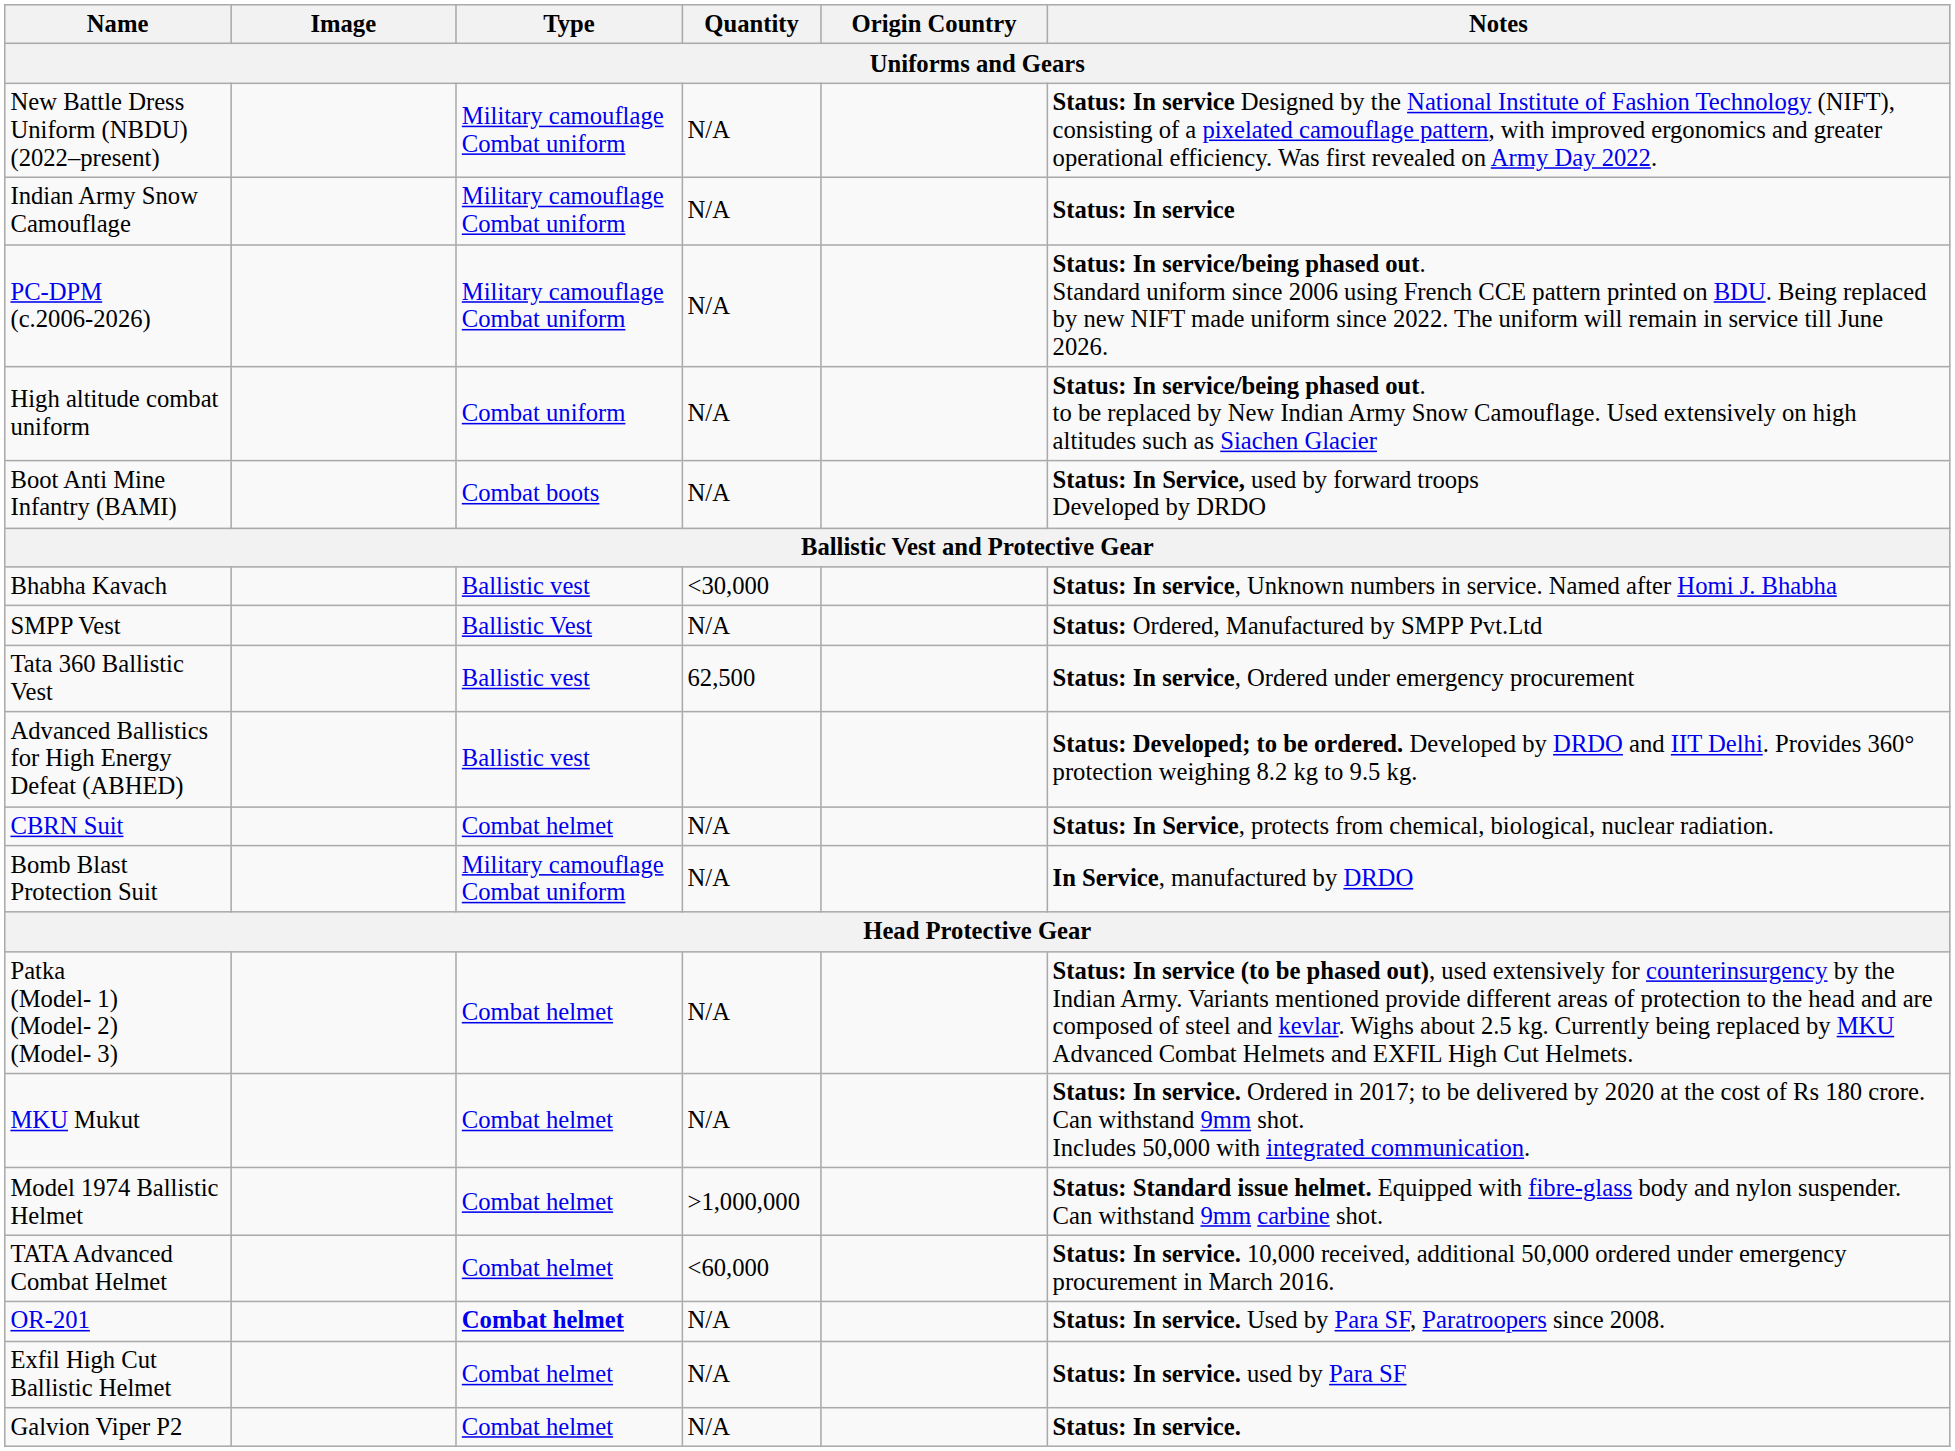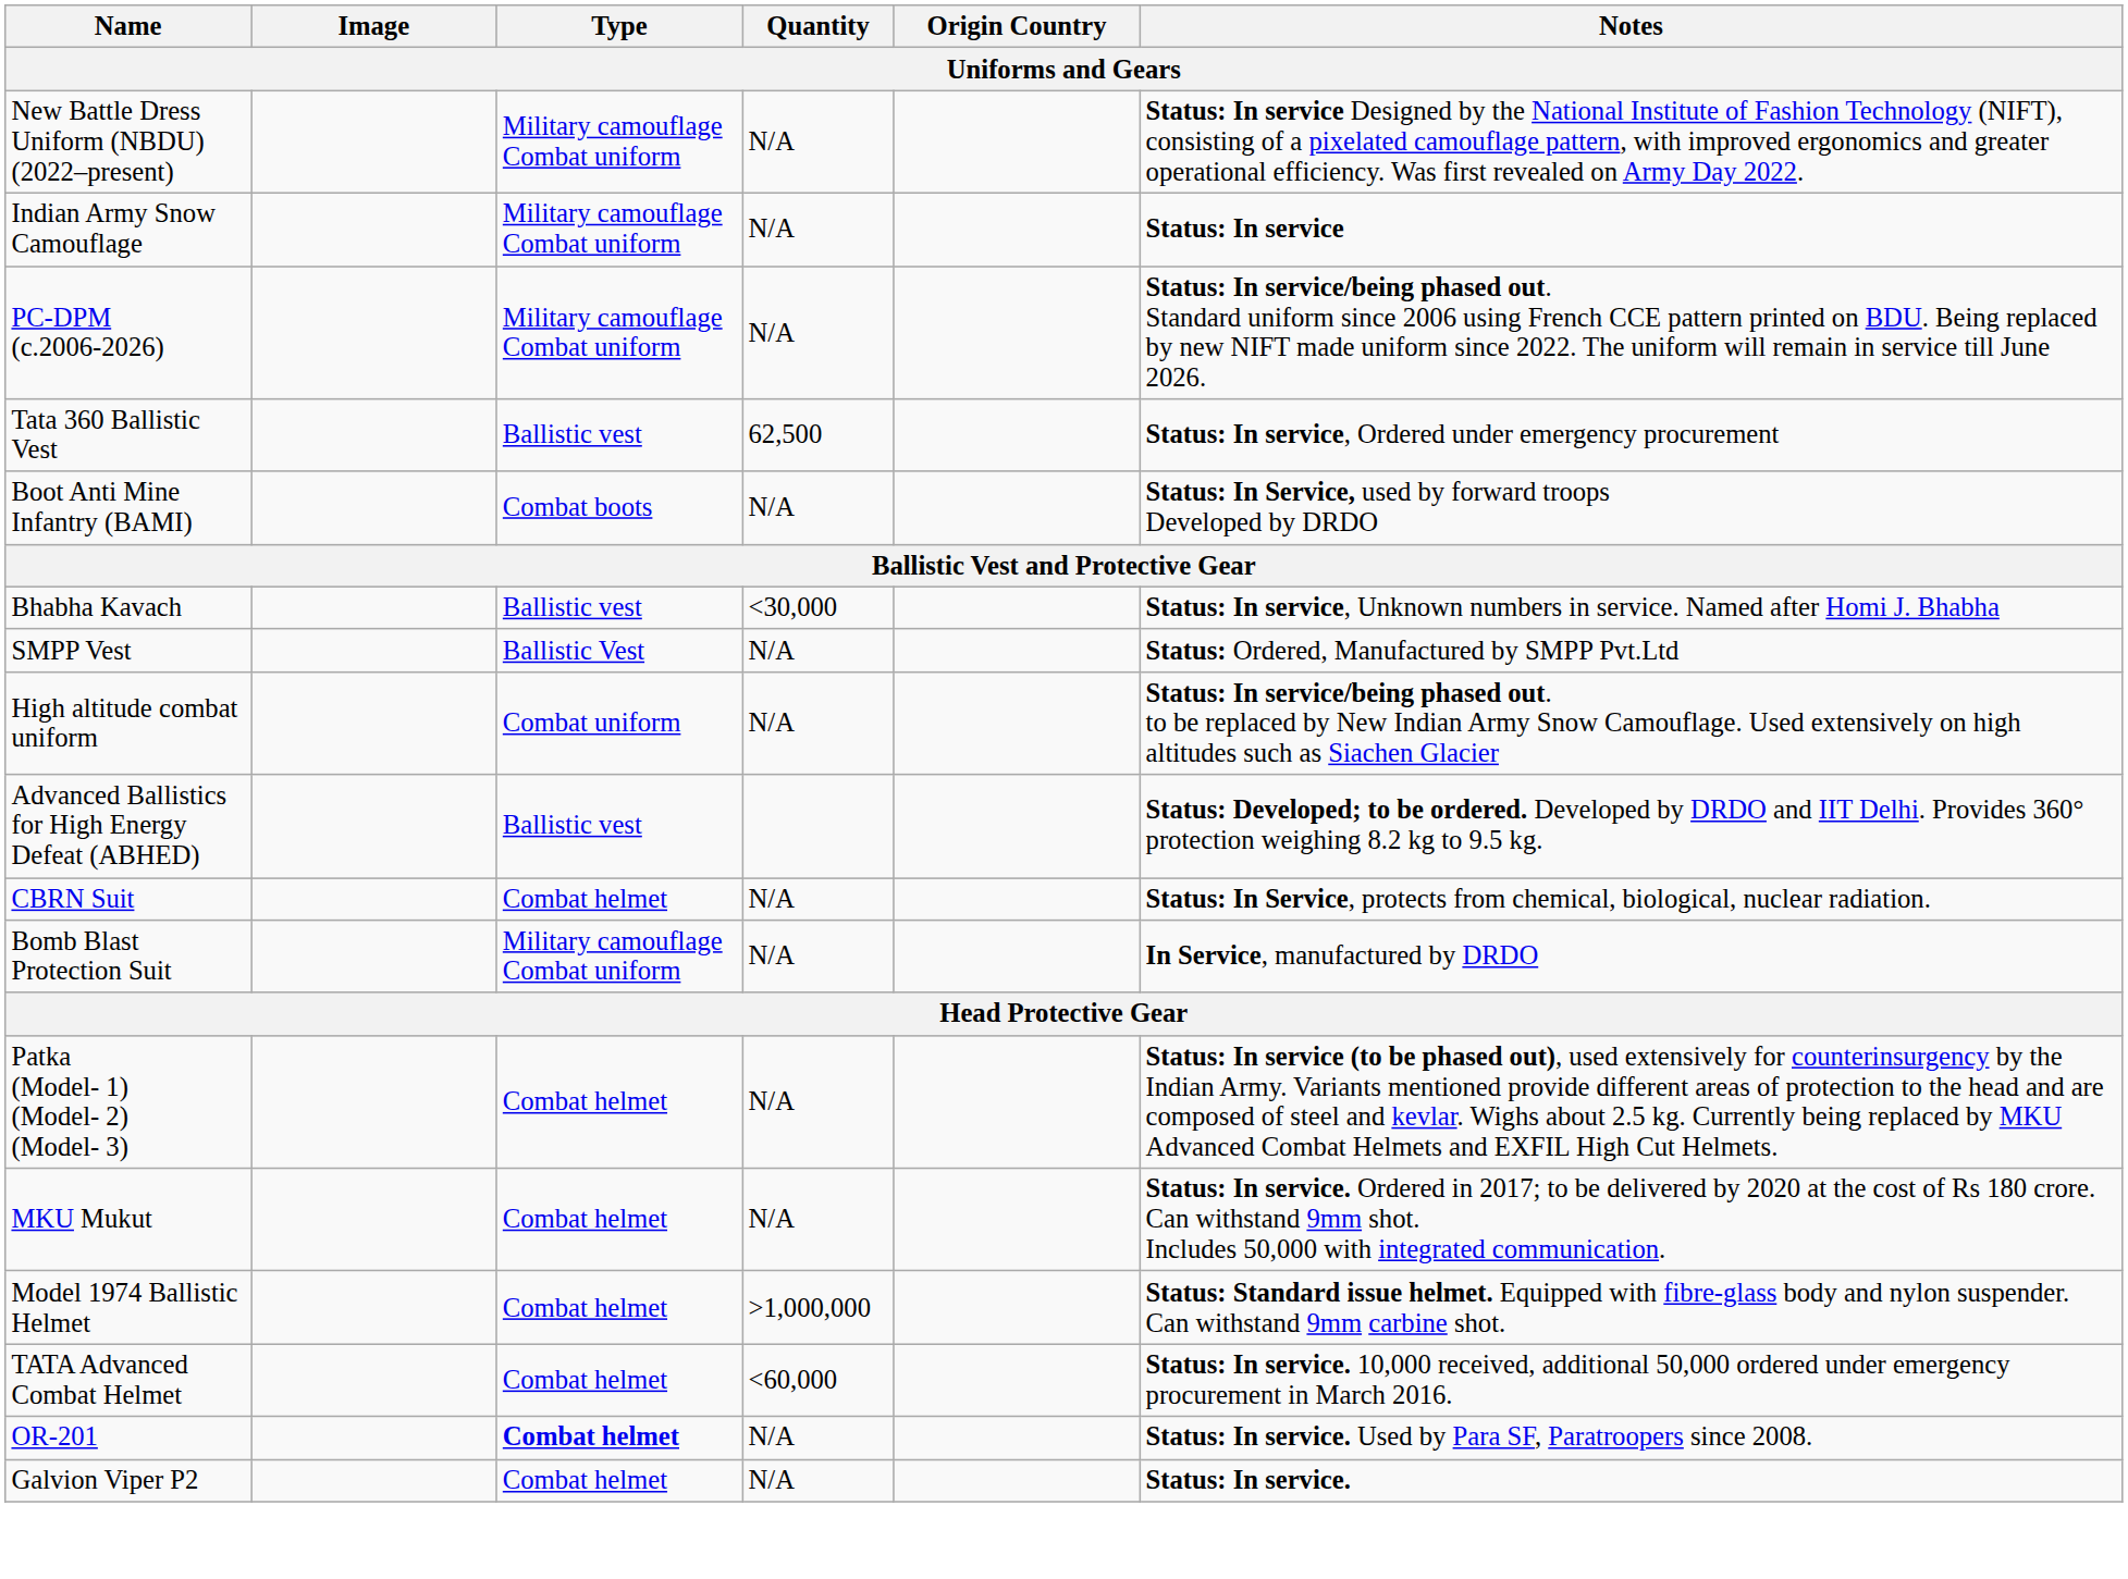rows swapped: High altitude combat uniform <-> Tata 360 Ballistic Vest
- row: Exfil High Cut Ballistic Helmet | Combat helmet | N/A | Status: In service. used by Para SF
